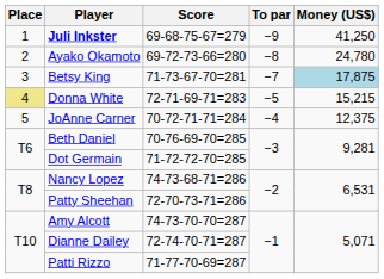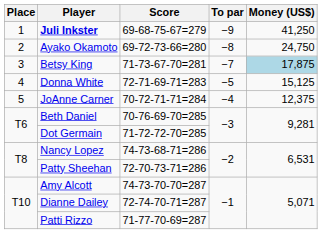Ayako Okamoto | Money (US$): 24,780 -> 24,750
Donna White | Place: khaki background -> no background
Donna White | Money (US$): 15,215 -> 15,125
